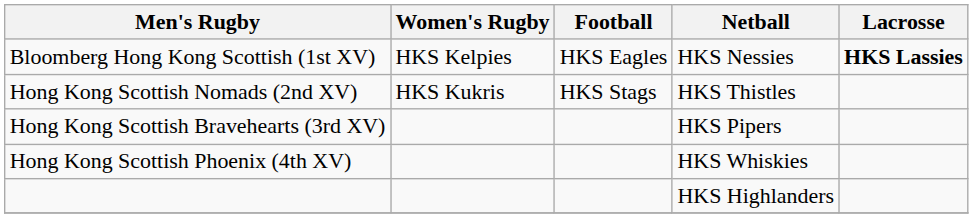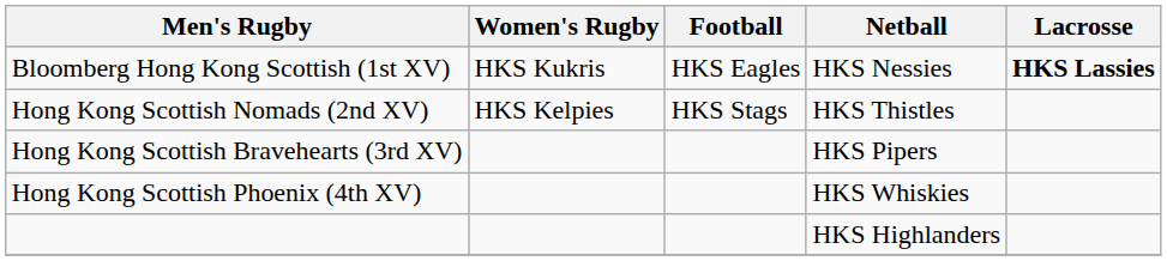Bloomberg Hong Kong Scottish (1st XV) | Women's Rugby: HKS Kelpies -> HKS Kukris
Hong Kong Scottish Nomads (2nd XV) | Women's Rugby: HKS Kukris -> HKS Kelpies
